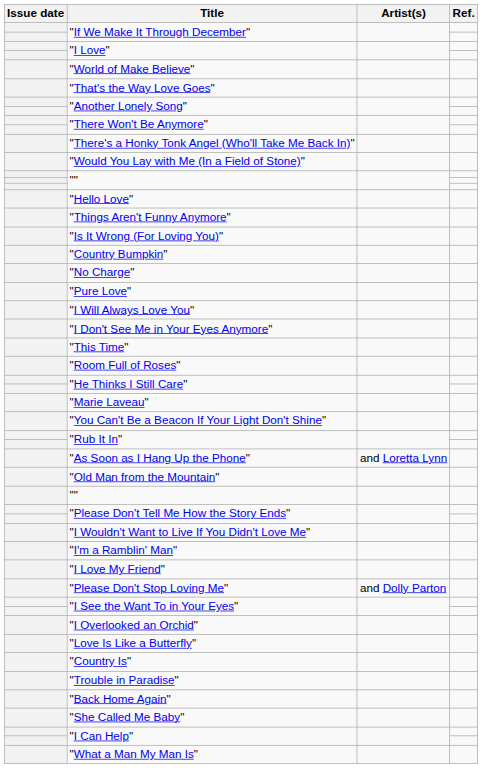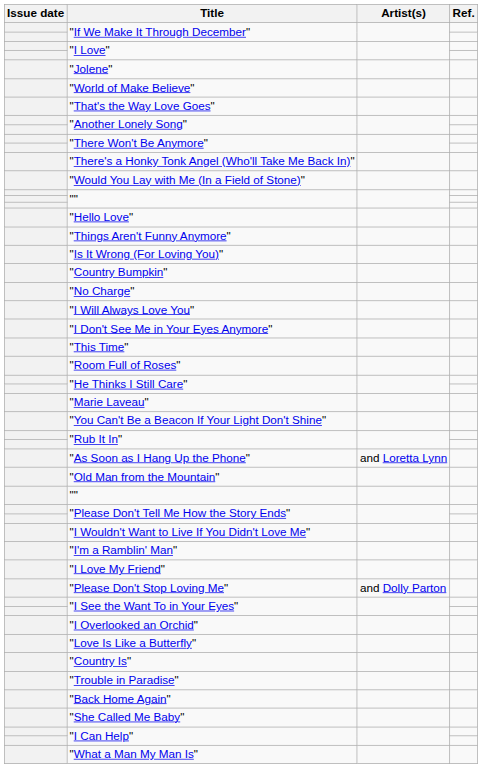+ row: "Jolene"
- row: "Pure Love"
